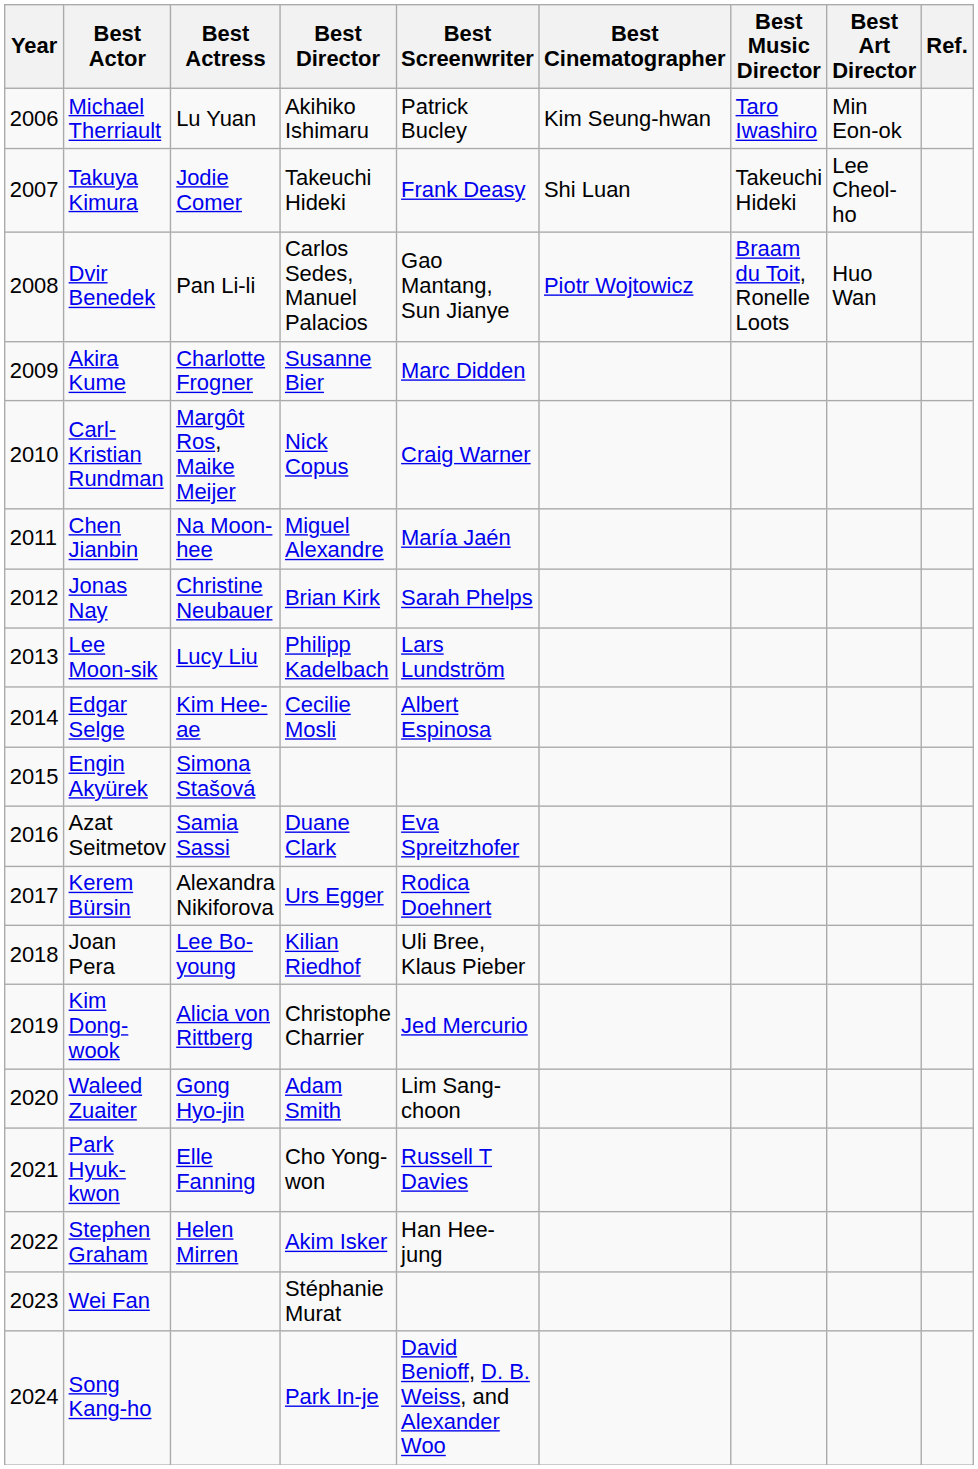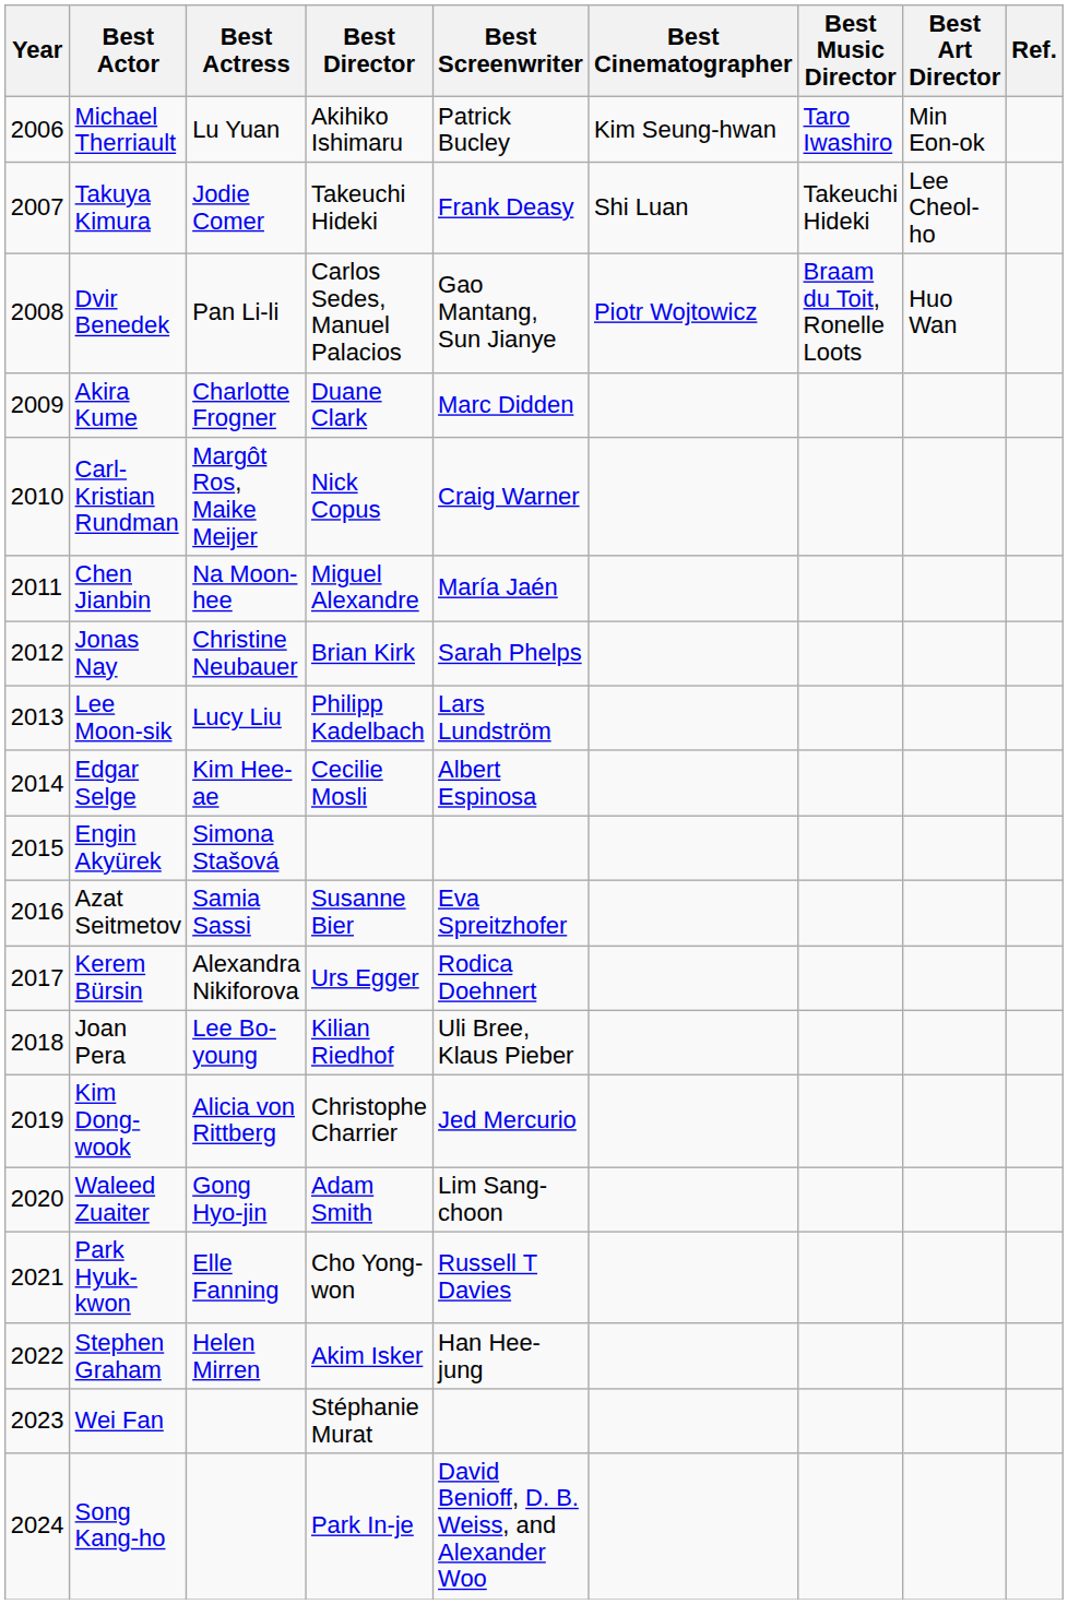Akira Kume | Best Director: Susanne Bier -> Duane Clark
Azat Seitmetov | Best Director: Duane Clark -> Susanne Bier
